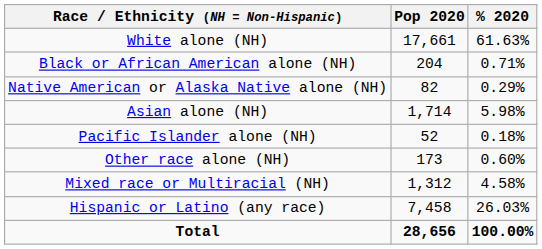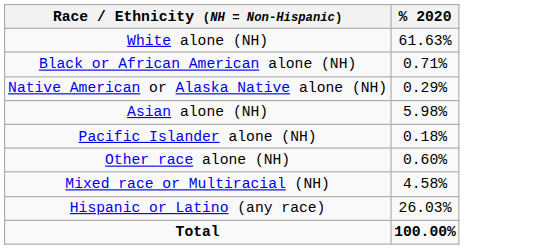- column: Pop 2020 | 17,661 | 204 | 82 | 1,714 | 52 | 173 | 1,312 | 7,458 | 28,656
